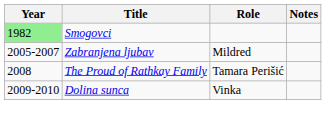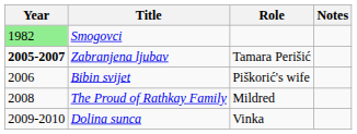Zabranjena ljubav | Year: normal -> bold
Zabranjena ljubav | Role: Mildred -> Tamara Perišić
+ row: 2006 | Bibin svijet | Piškorić's wife
The Proud of Rathkay Family | Role: Tamara Perišić -> Mildred
